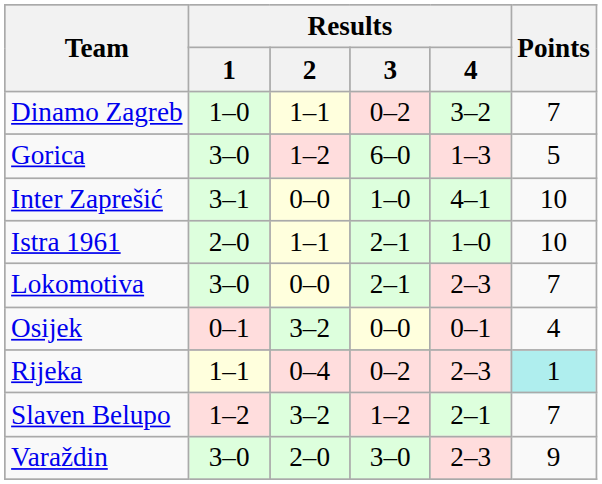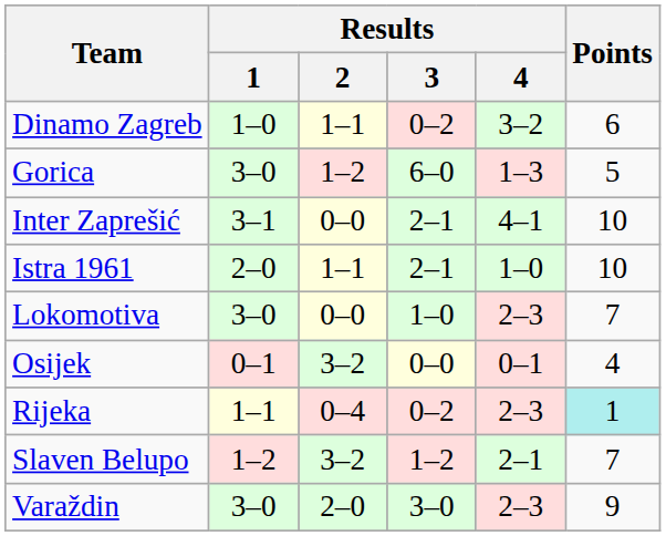Dinamo Zagreb | Points: 7 -> 6
Inter Zaprešić | Results / 3: 1–0 -> 2–1
Lokomotiva | Results / 3: 2–1 -> 1–0
